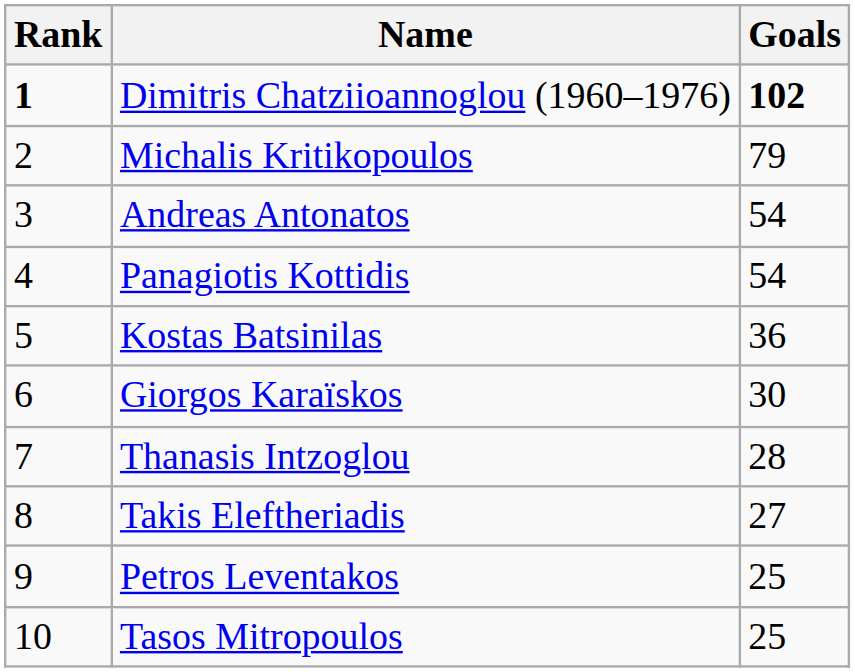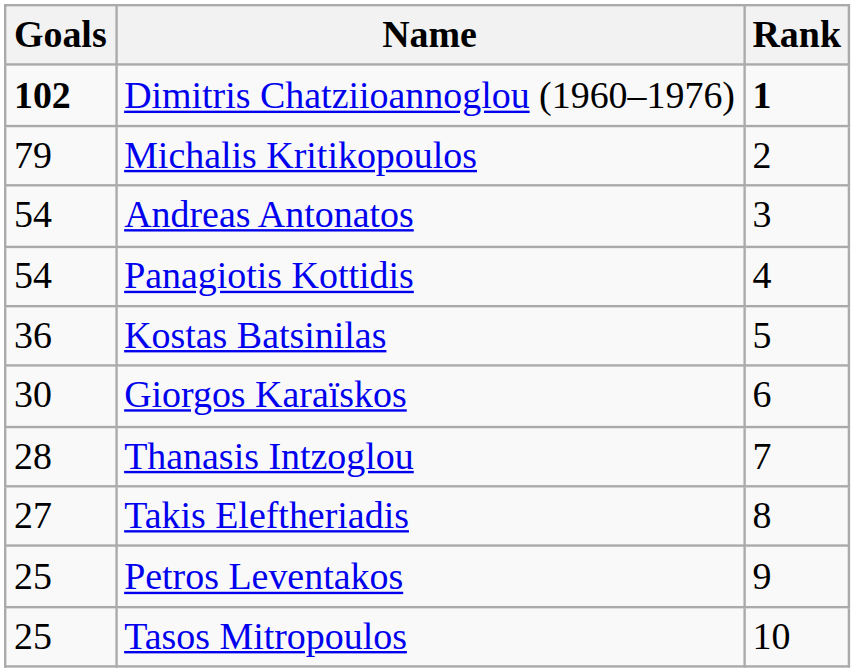columns swapped: Rank <-> Goals
